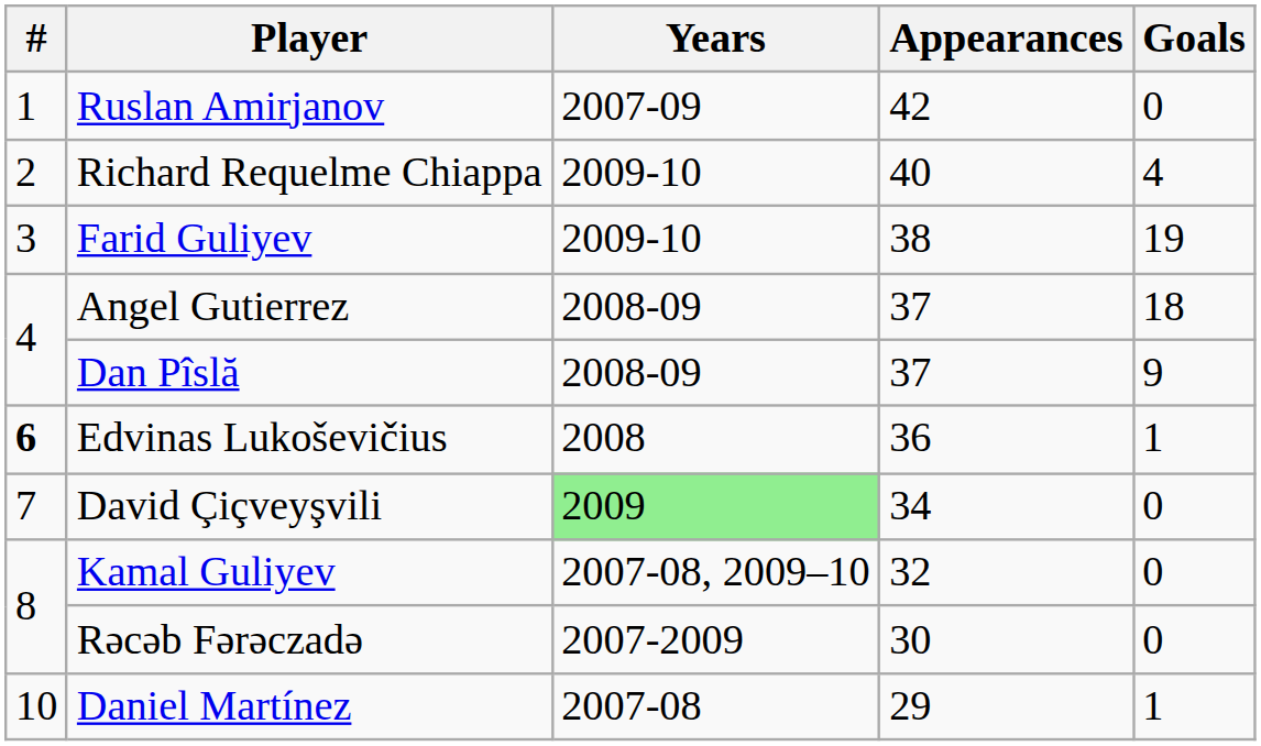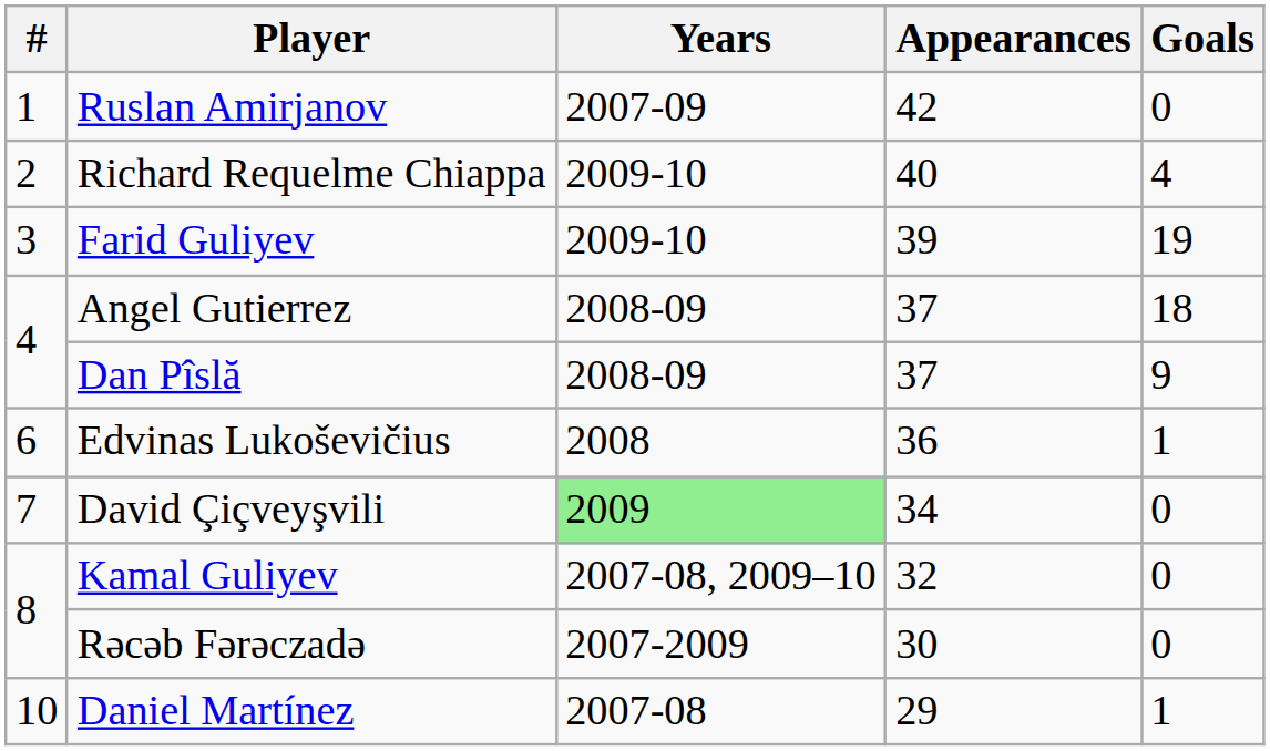Farid Guliyev | Appearances: 38 -> 39
Edvinas Lukoševičius | #: bold -> normal
